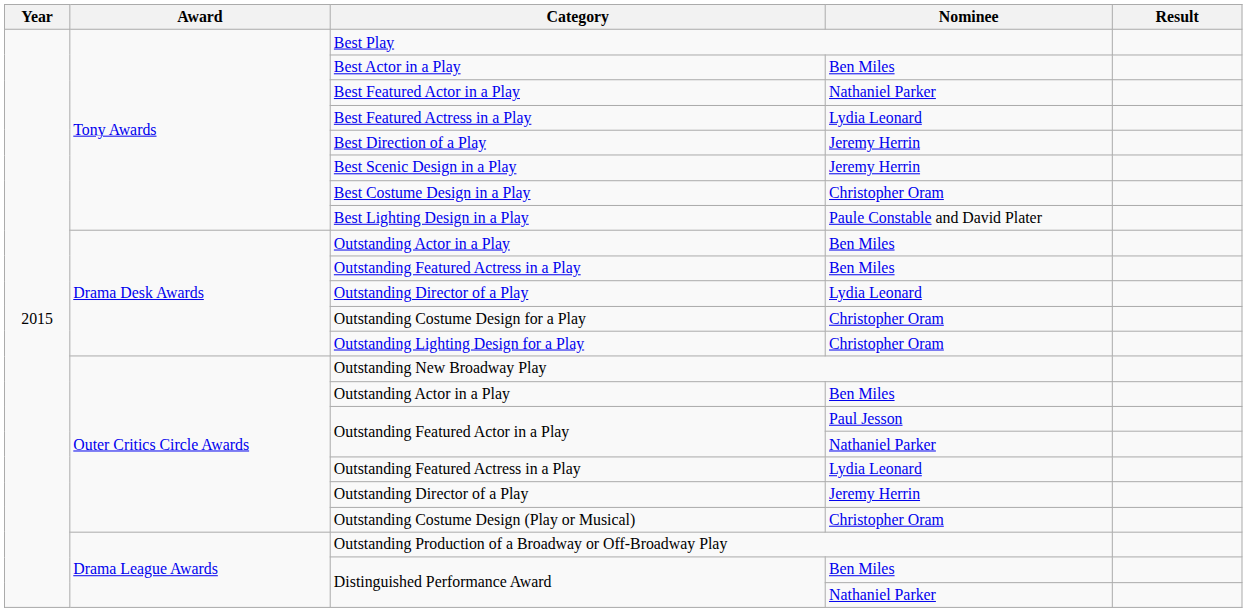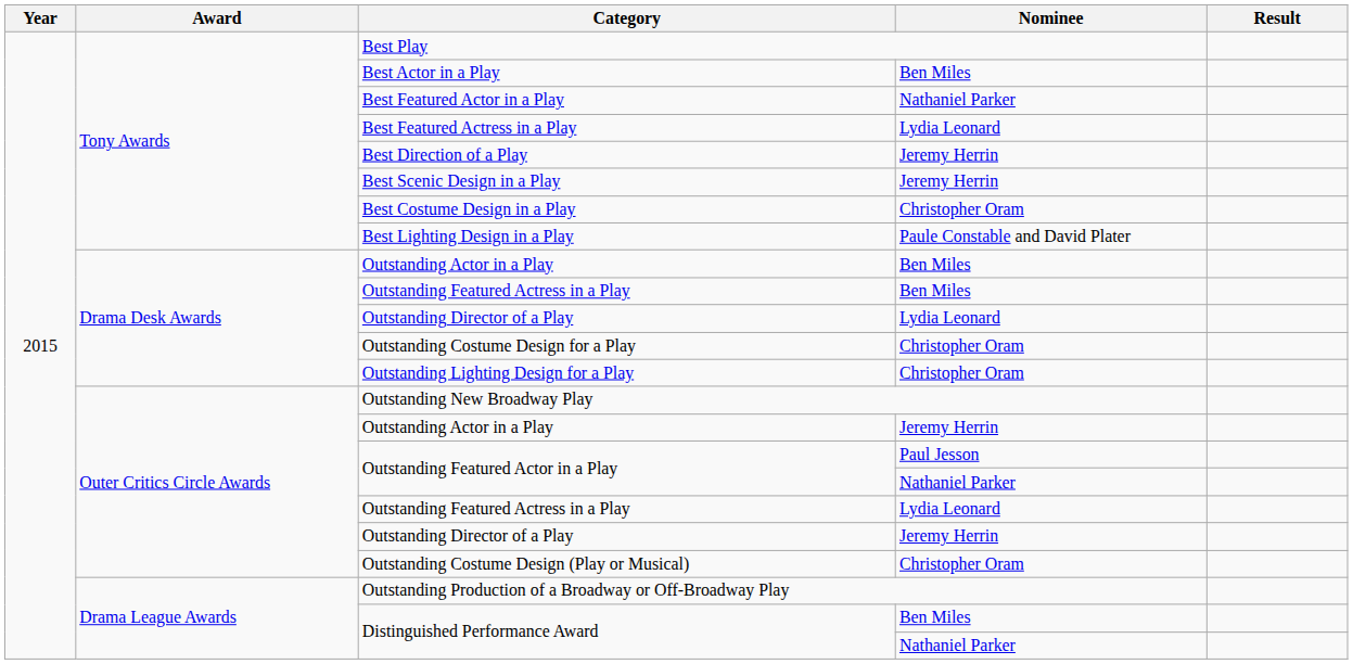Outer Critics Circle Awards / Outstanding Actor in a Play | Nominee: Ben Miles -> Jeremy Herrin
